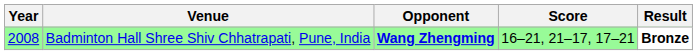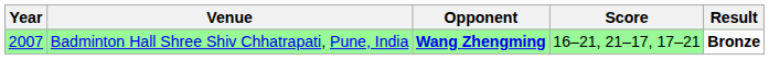Badminton Hall Shree Shiv Chhatrapati, Pune, India | Year: 2008 -> 2007
